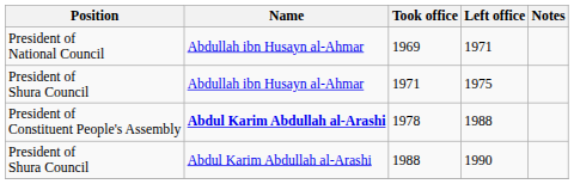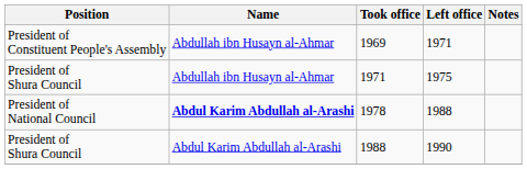1969 | Position: President of National Council -> President of Constituent People's Assembly
1978 | Position: President of Constituent People's Assembly -> President of National Council
